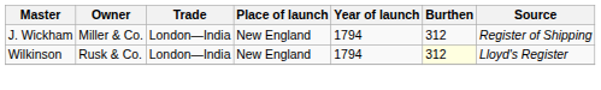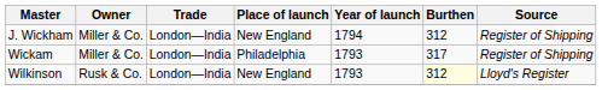+ row: Wickam | Miller & Co. | London—India | Philadelphia | 1793 | 317 | Register of Shipping
Wilkinson | Year of launch: 1794 -> 1793
